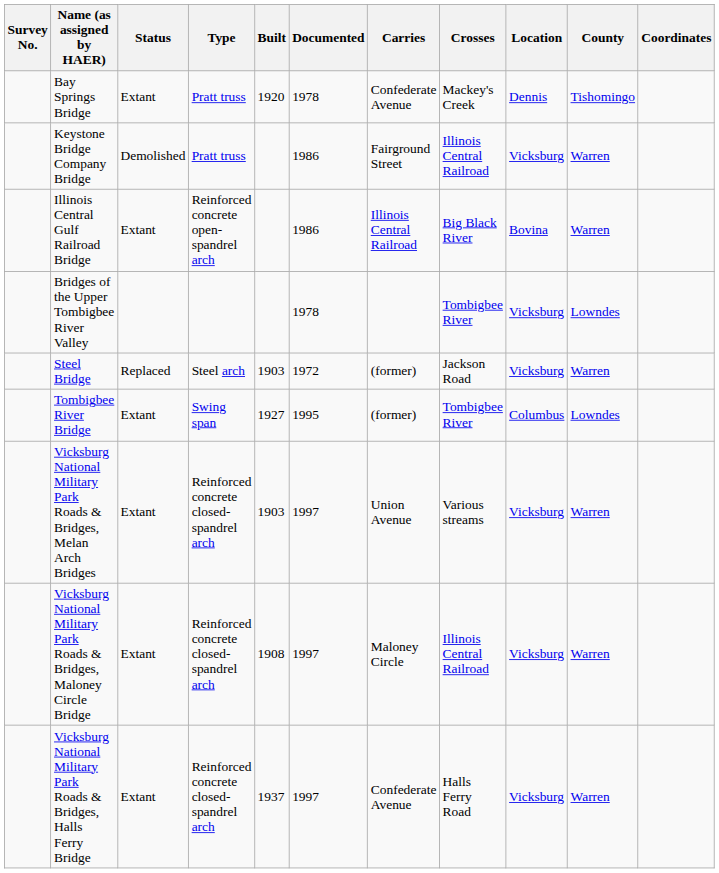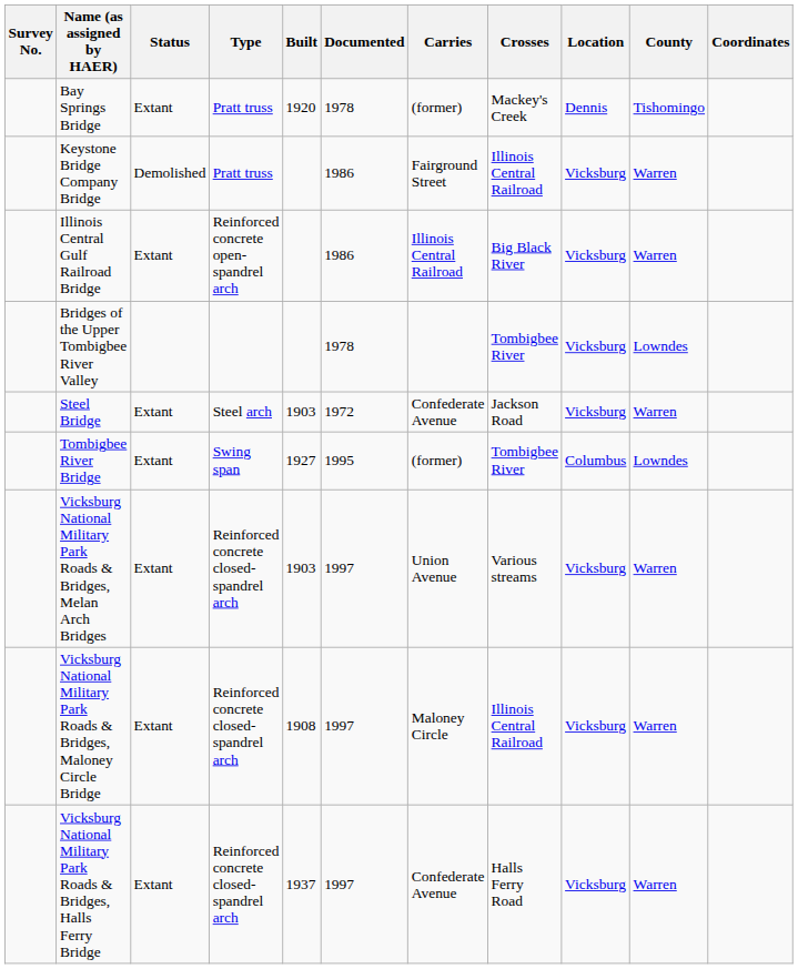Bay Springs Bridge | Carries: Confederate Avenue -> (former)
Illinois Central Gulf Railroad Bridge | Location: Bovina -> Vicksburg
Steel Bridge | Status: Replaced -> Extant
Steel Bridge | Carries: (former) -> Confederate Avenue
